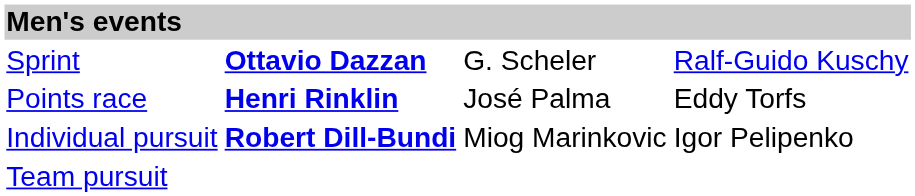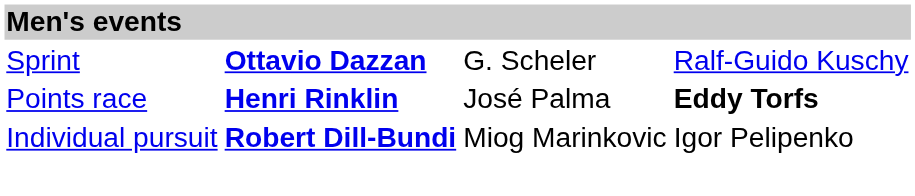Points race | column 4: normal -> bold
- row: Team pursuit
